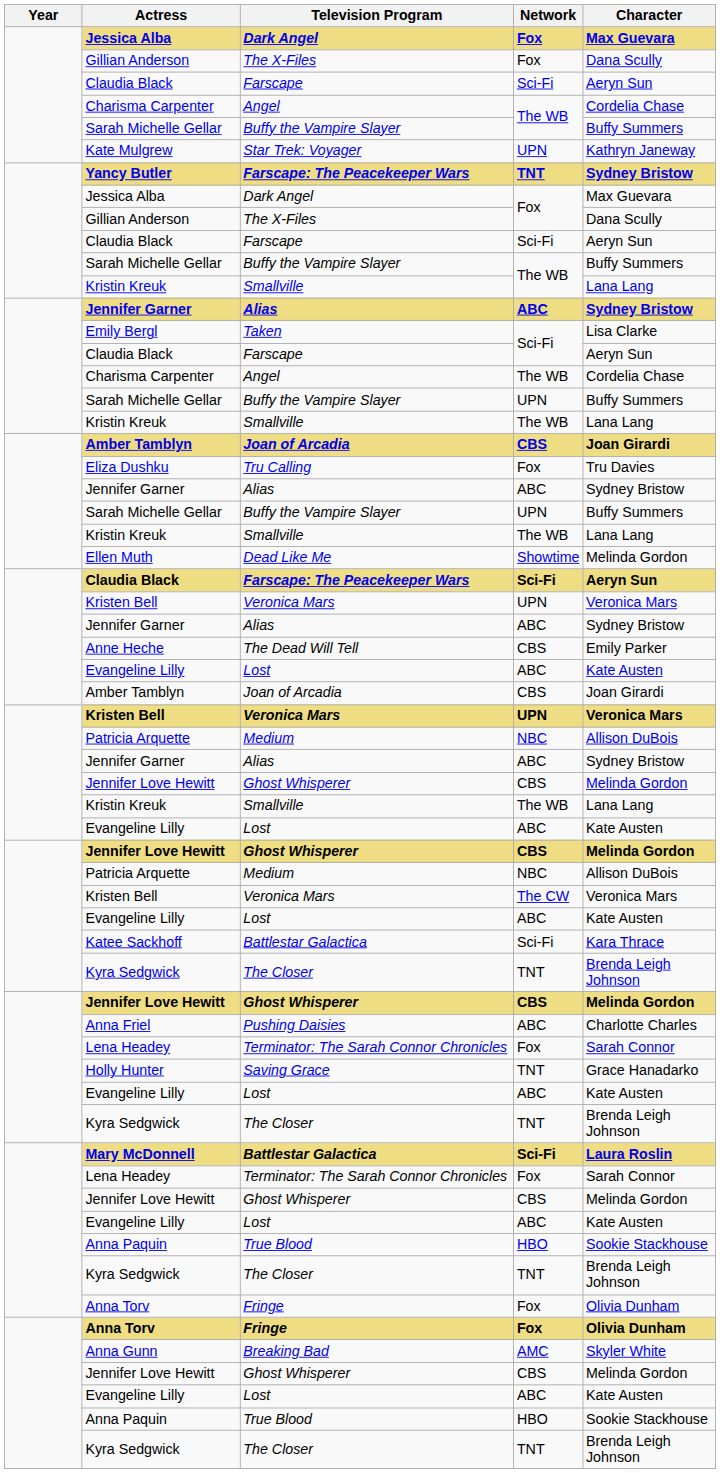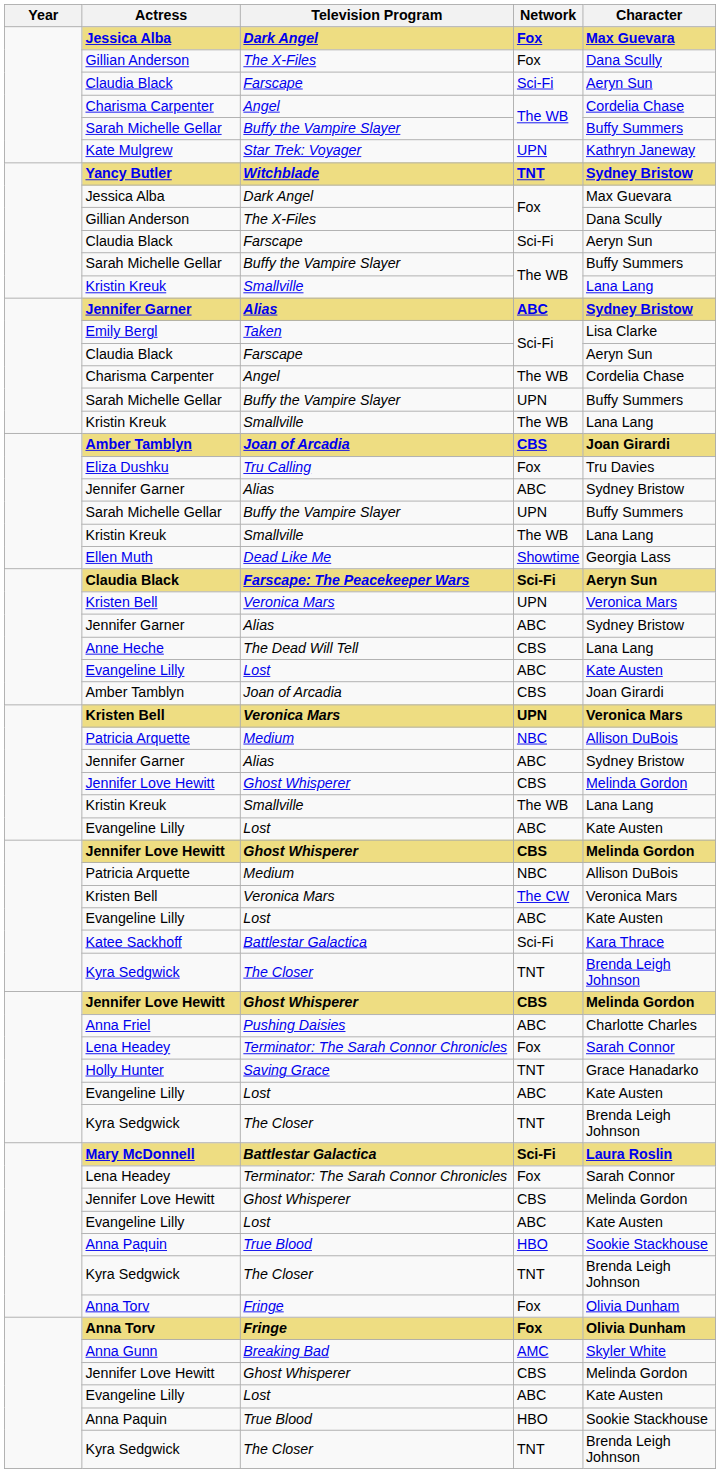Yancy Butler | Television Program: Farscape: The Peacekeeper Wars -> Witchblade
Ellen Muth | Character: Melinda Gordon -> Georgia Lass
Anne Heche | Character: Emily Parker -> Lana Lang
